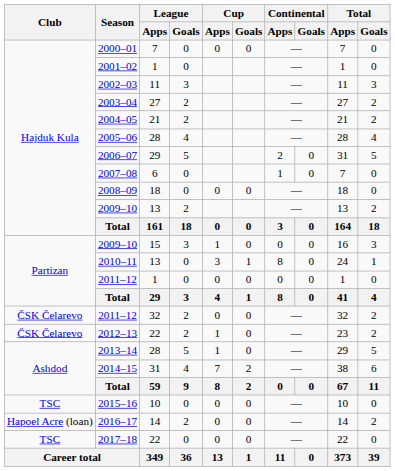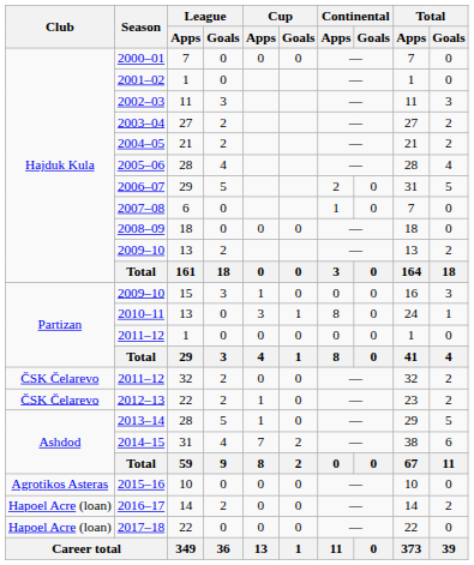2015–16 | Club: TSC -> Agrotikos Asteras
2017–18 | Club: TSC -> Hapoel Acre (loan)
